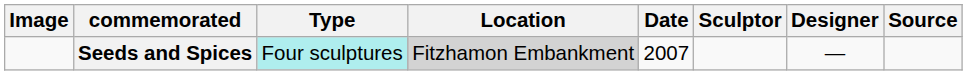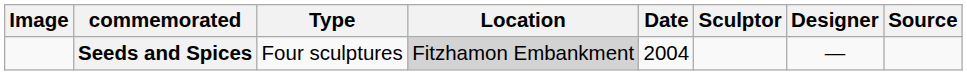Seeds and Spices | Type: paleturquoise background -> no background
Seeds and Spices | Date: 2007 -> 2004
